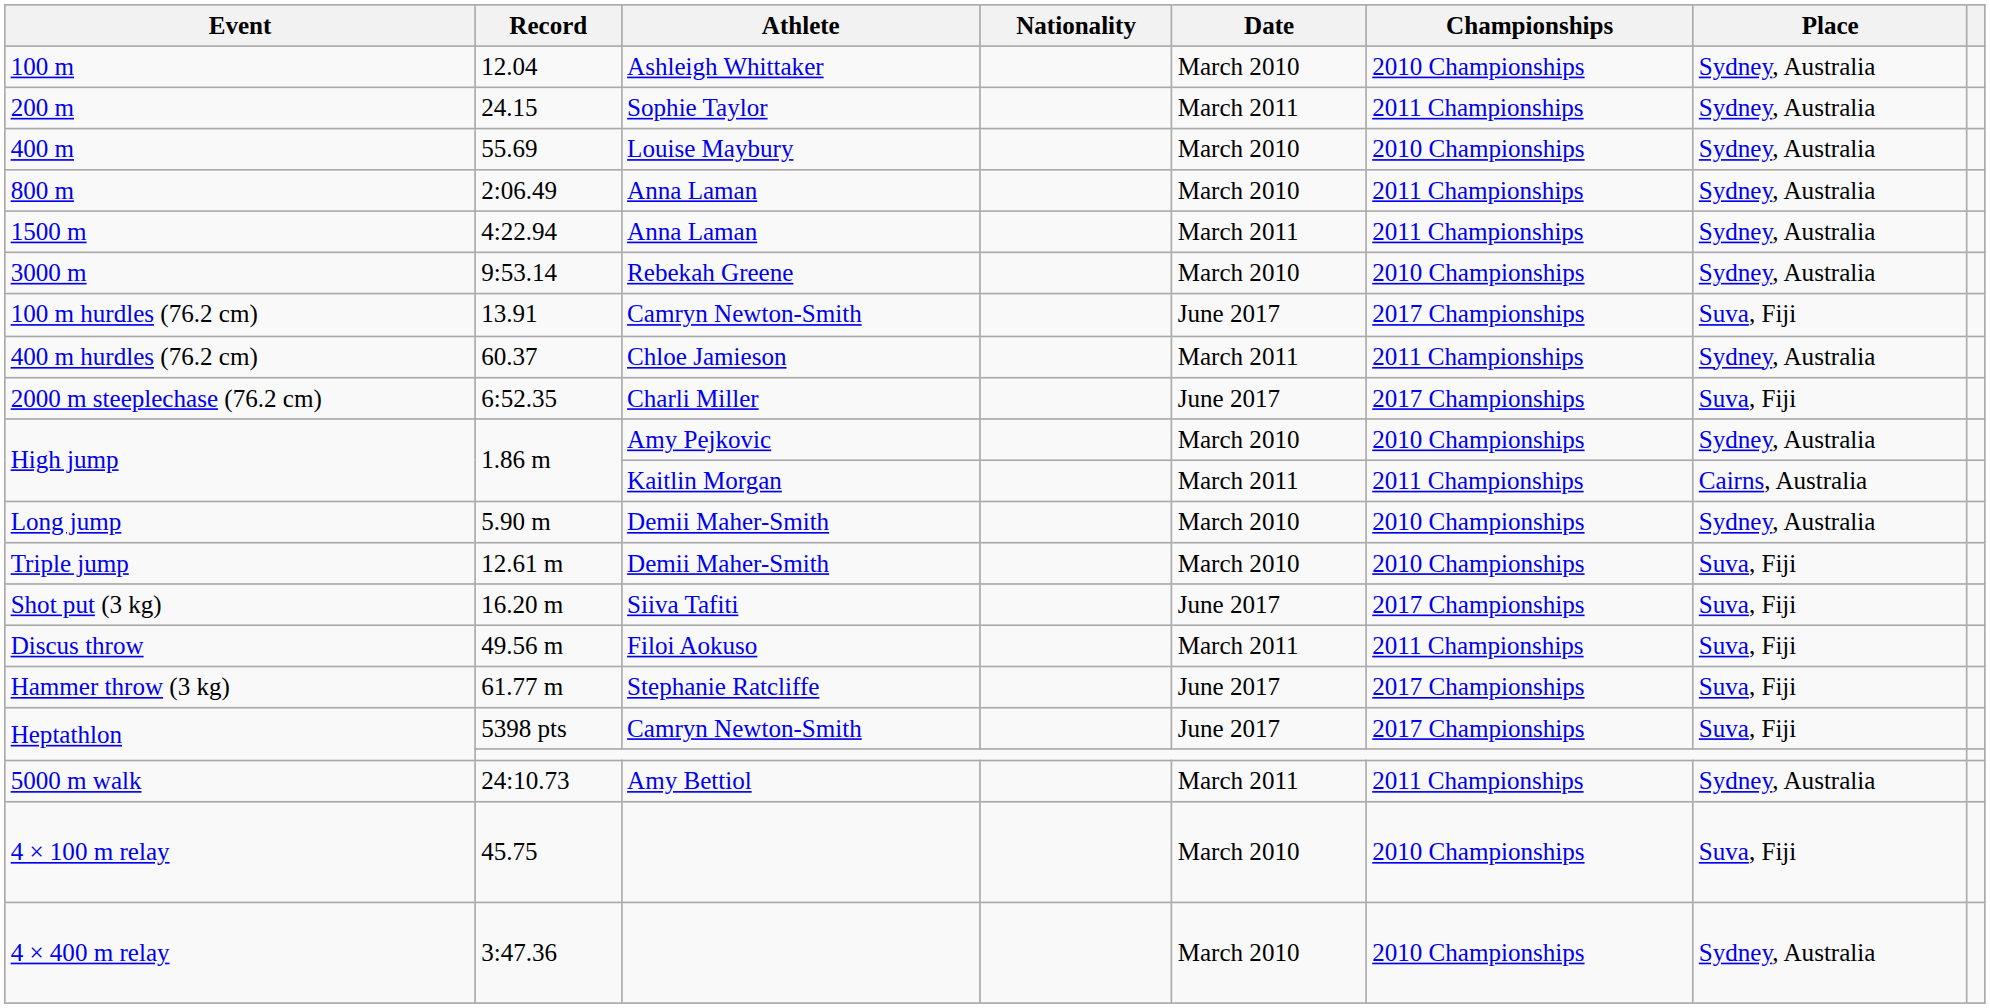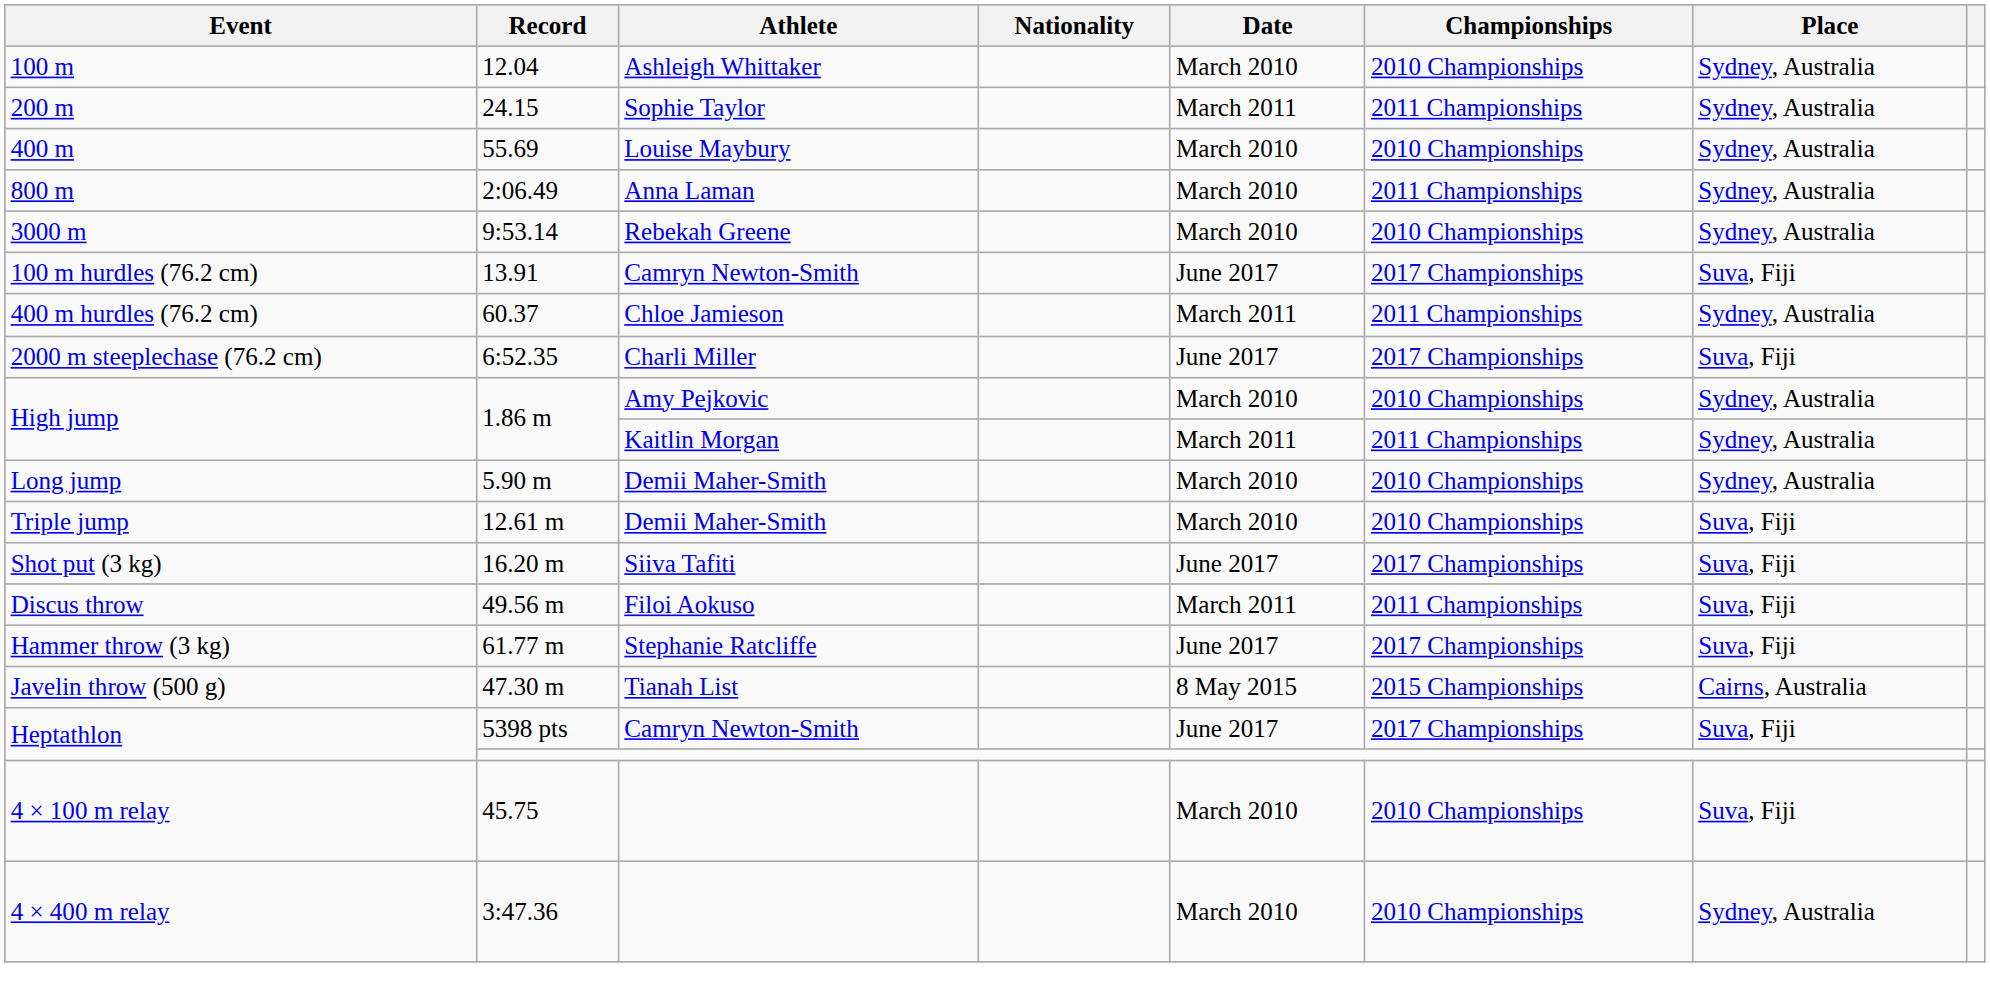- row: 1500 m | 4:22.94 | Anna Laman | March 2011 | 2011 Championships | Sydney, Australia
High jump / Kaitlin Morgan | Place: Cairns, Australia -> Sydney, Australia
+ row: Javelin throw (500 g) | 47.30 m | Tianah List | 8 May 2015 | 2015 Championships | Cairns, Australia
- row: 5000 m walk | 24:10.73 | Amy Bettiol | March 2011 | 2011 Championships | Sydney, Australia
